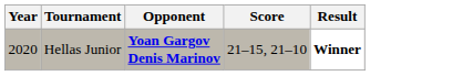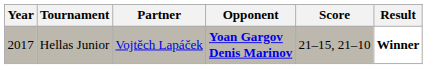+ column: Partner | Vojtěch Lapáček
Hellas Junior | Year: 2020 -> 2017
